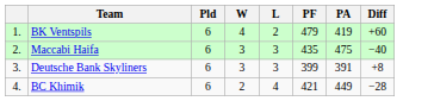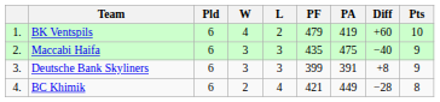+ column: Pts | 10 | 9 | 9 | 8
